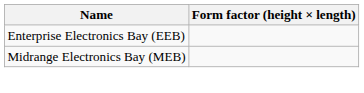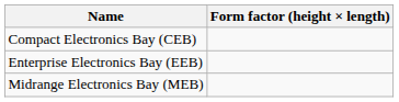+ row: Compact Electronics Bay (CEB)
